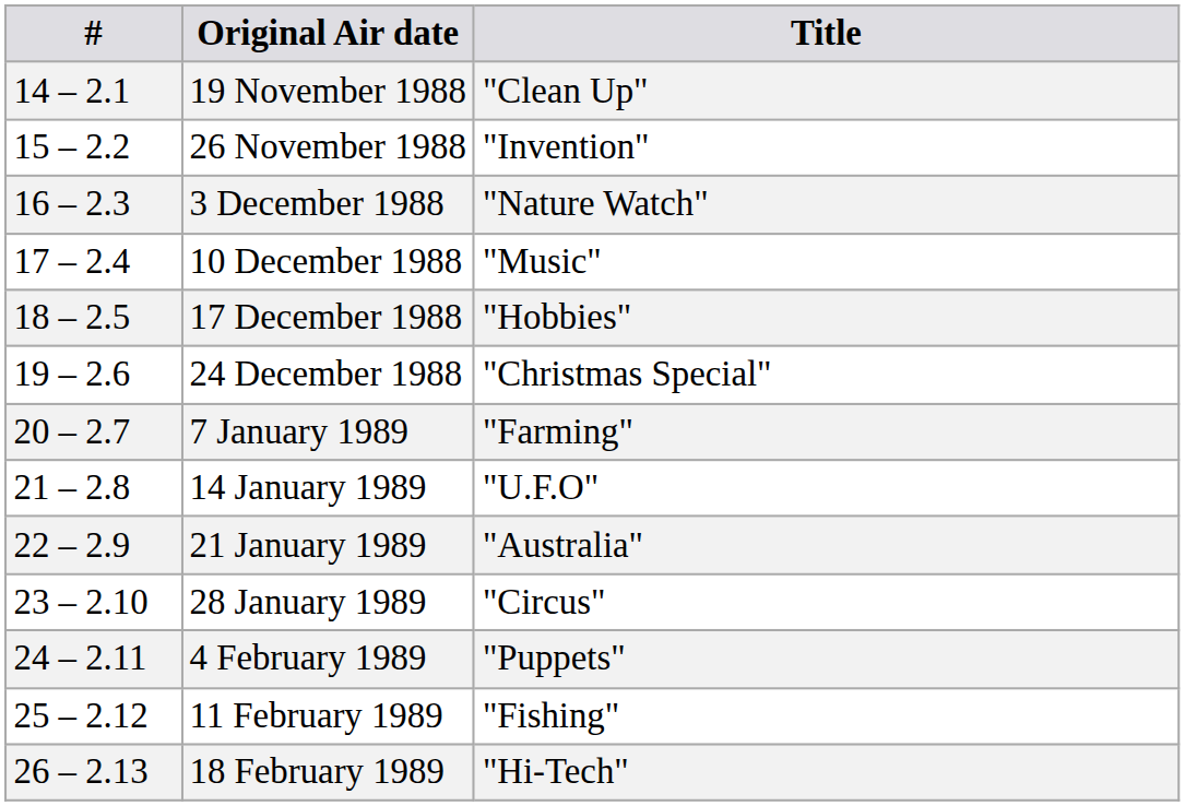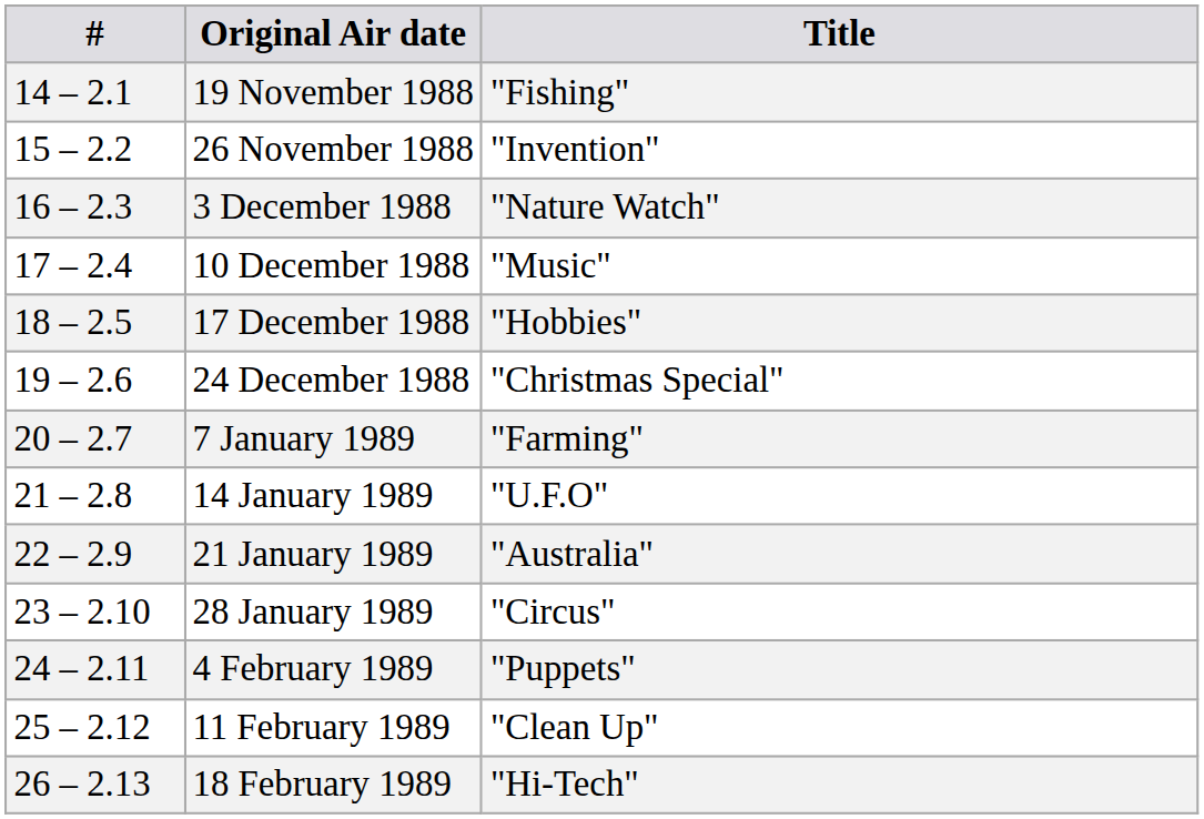19 November 1988 | Title: "Clean Up" -> "Fishing"
11 February 1989 | Title: "Fishing" -> "Clean Up"
